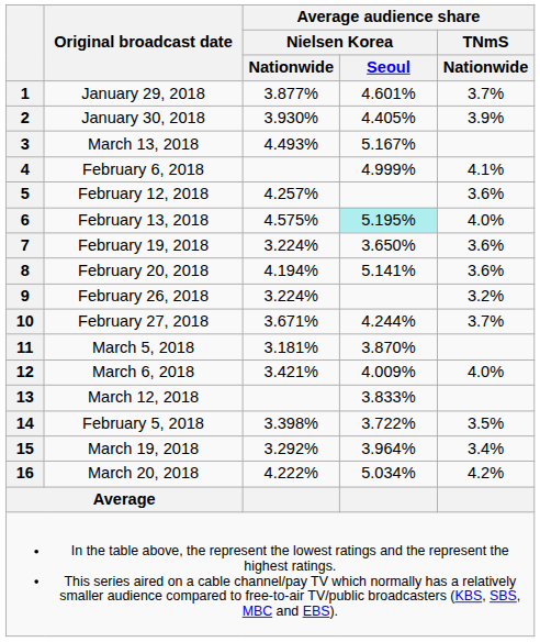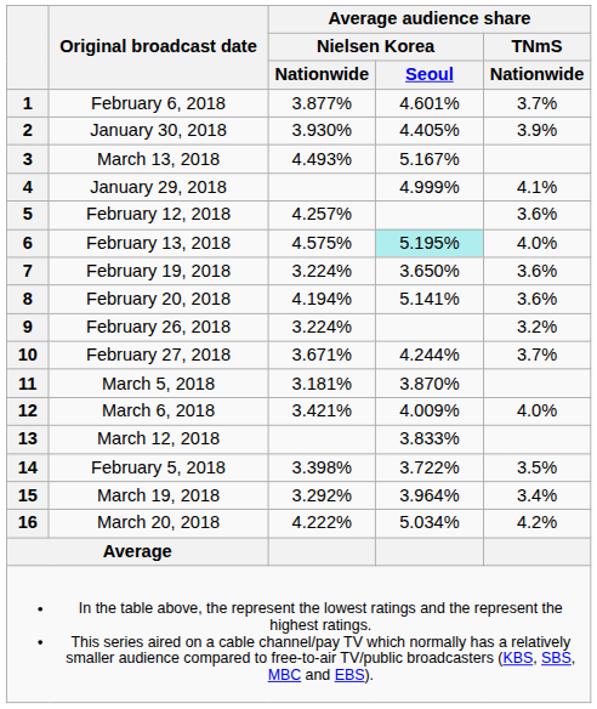1 | Original broadcast date: January 29, 2018 -> February 6, 2018
4 | Original broadcast date: February 6, 2018 -> January 29, 2018
